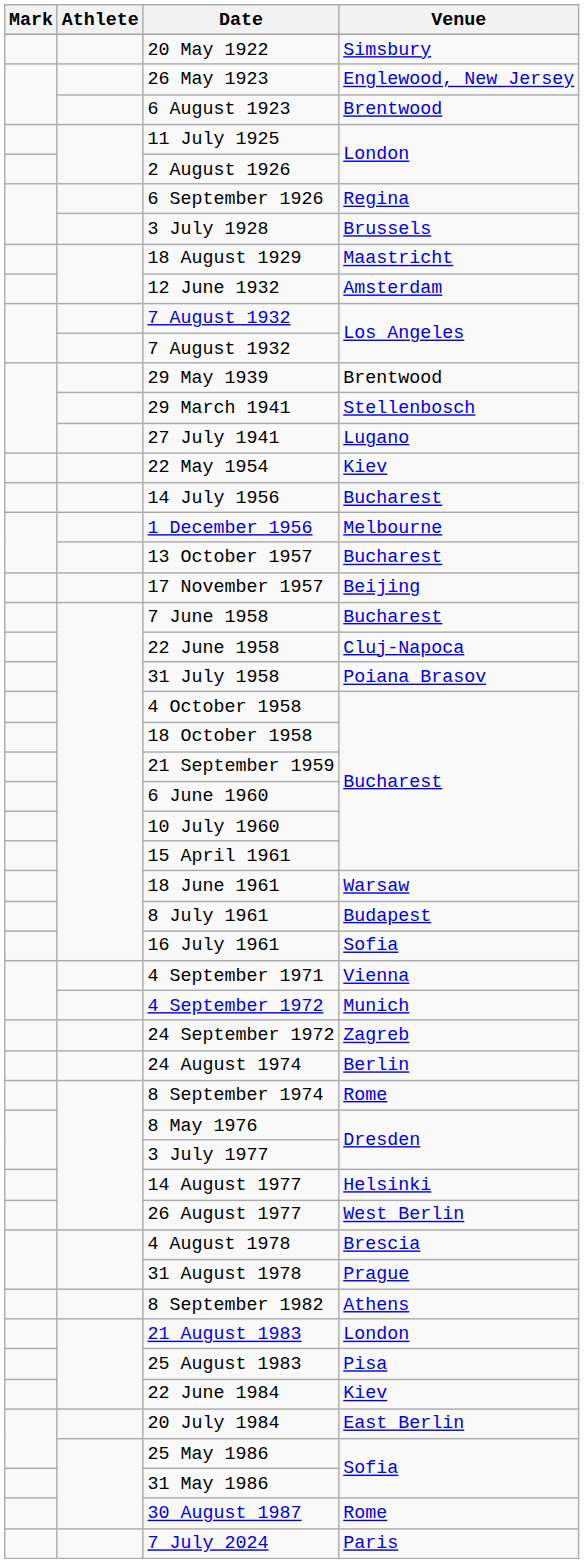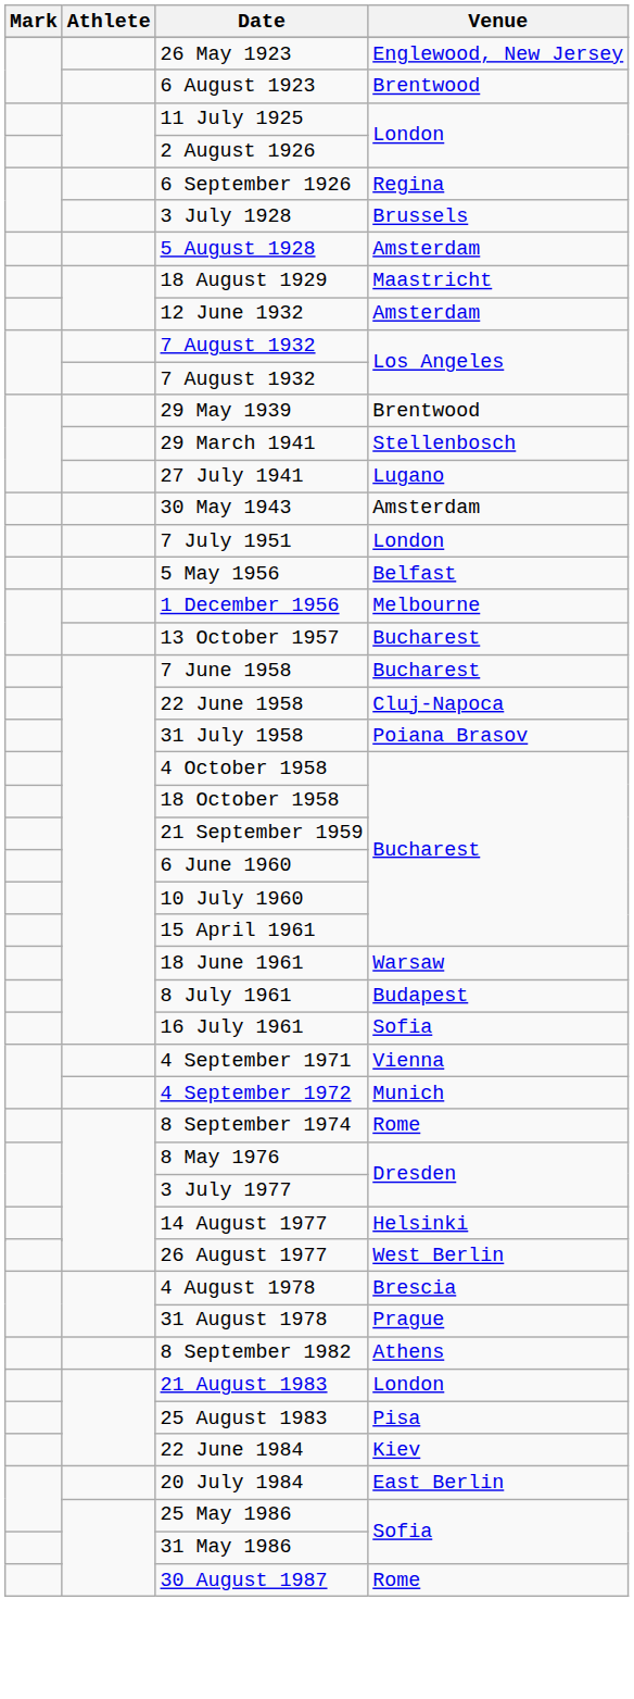- row: 20 May 1922 | Simsbury
+ row: 5 August 1928 | Amsterdam
+ row: 30 May 1943 | Amsterdam
+ row: 7 July 1951 | London
- row: 22 May 1954 | Kiev
+ row: 5 May 1956 | Belfast
- row: 14 July 1956 | Bucharest
- row: 17 November 1957 | Beijing
- row: 24 September 1972 | Zagreb
- row: 24 August 1974 | Berlin
- row: 7 July 2024 | Paris
